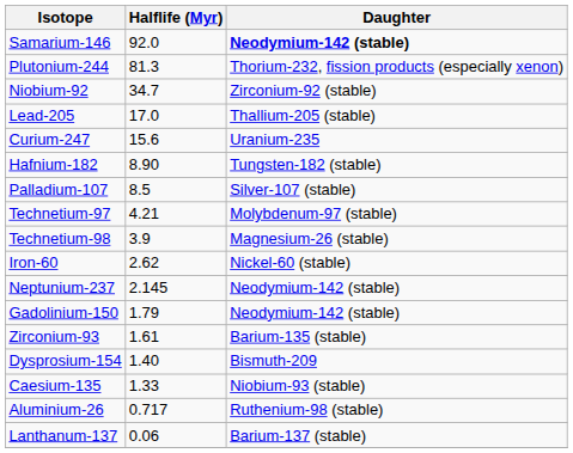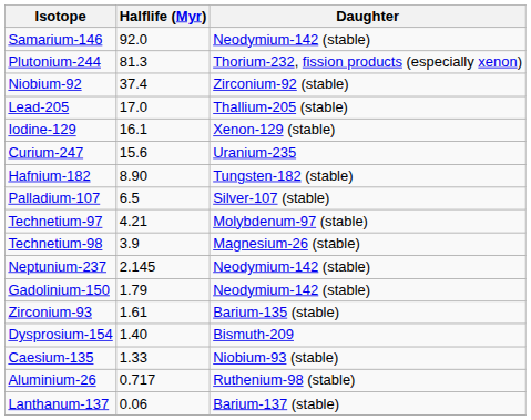Samarium-146 | Daughter: bold -> normal
Niobium-92 | Halflife (Myr): 34.7 -> 37.4
+ row: Iodine-129 | 16.1 | Xenon-129 (stable)
Palladium-107 | Halflife (Myr): 8.5 -> 6.5
- row: Iron-60 | 2.62 | Nickel-60 (stable)
